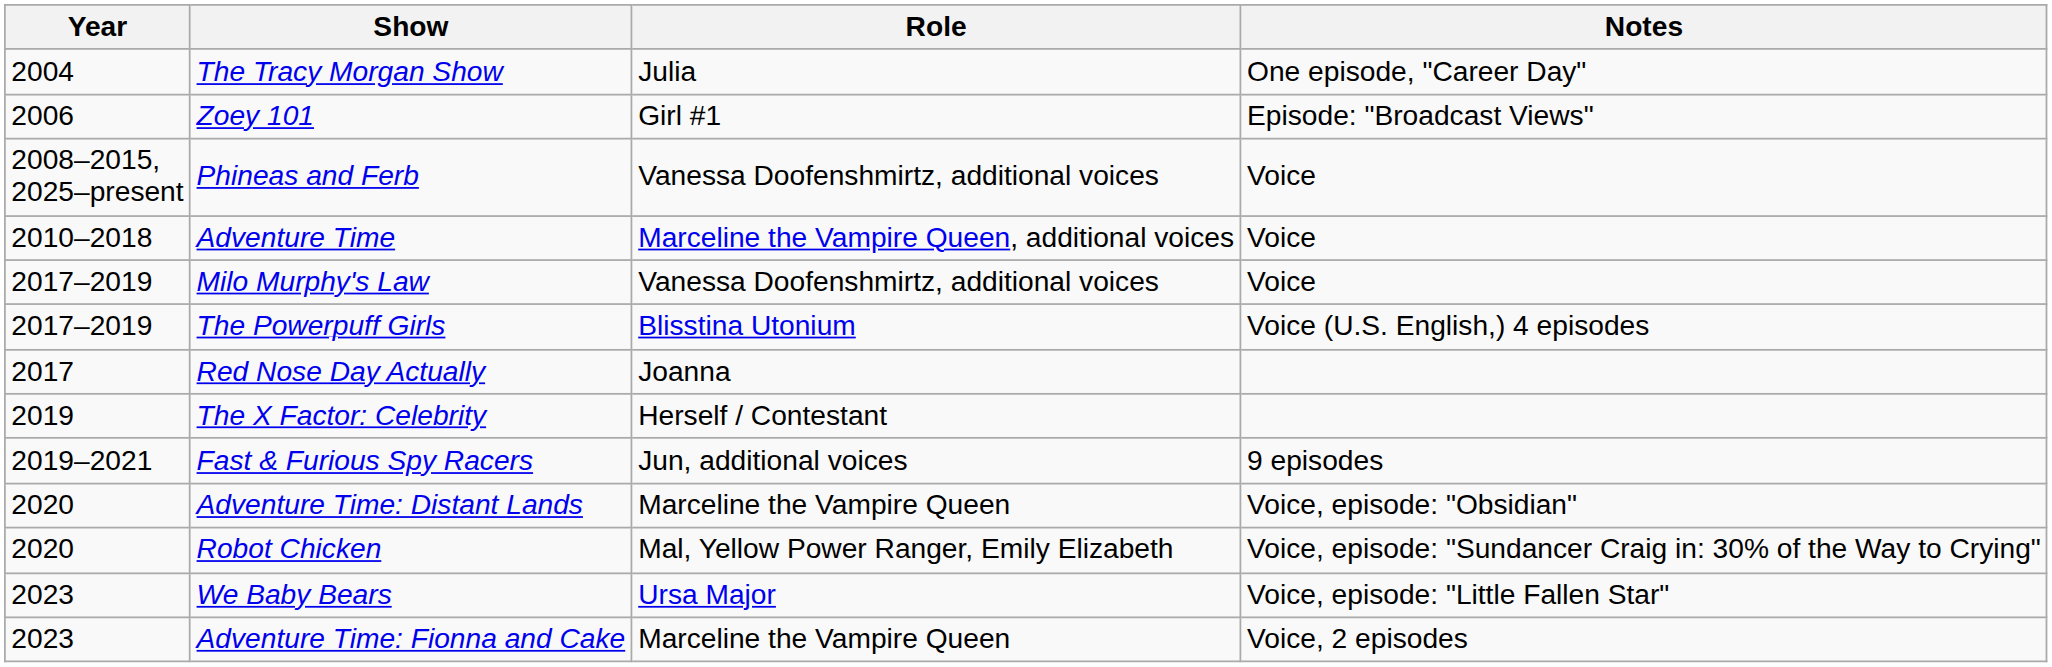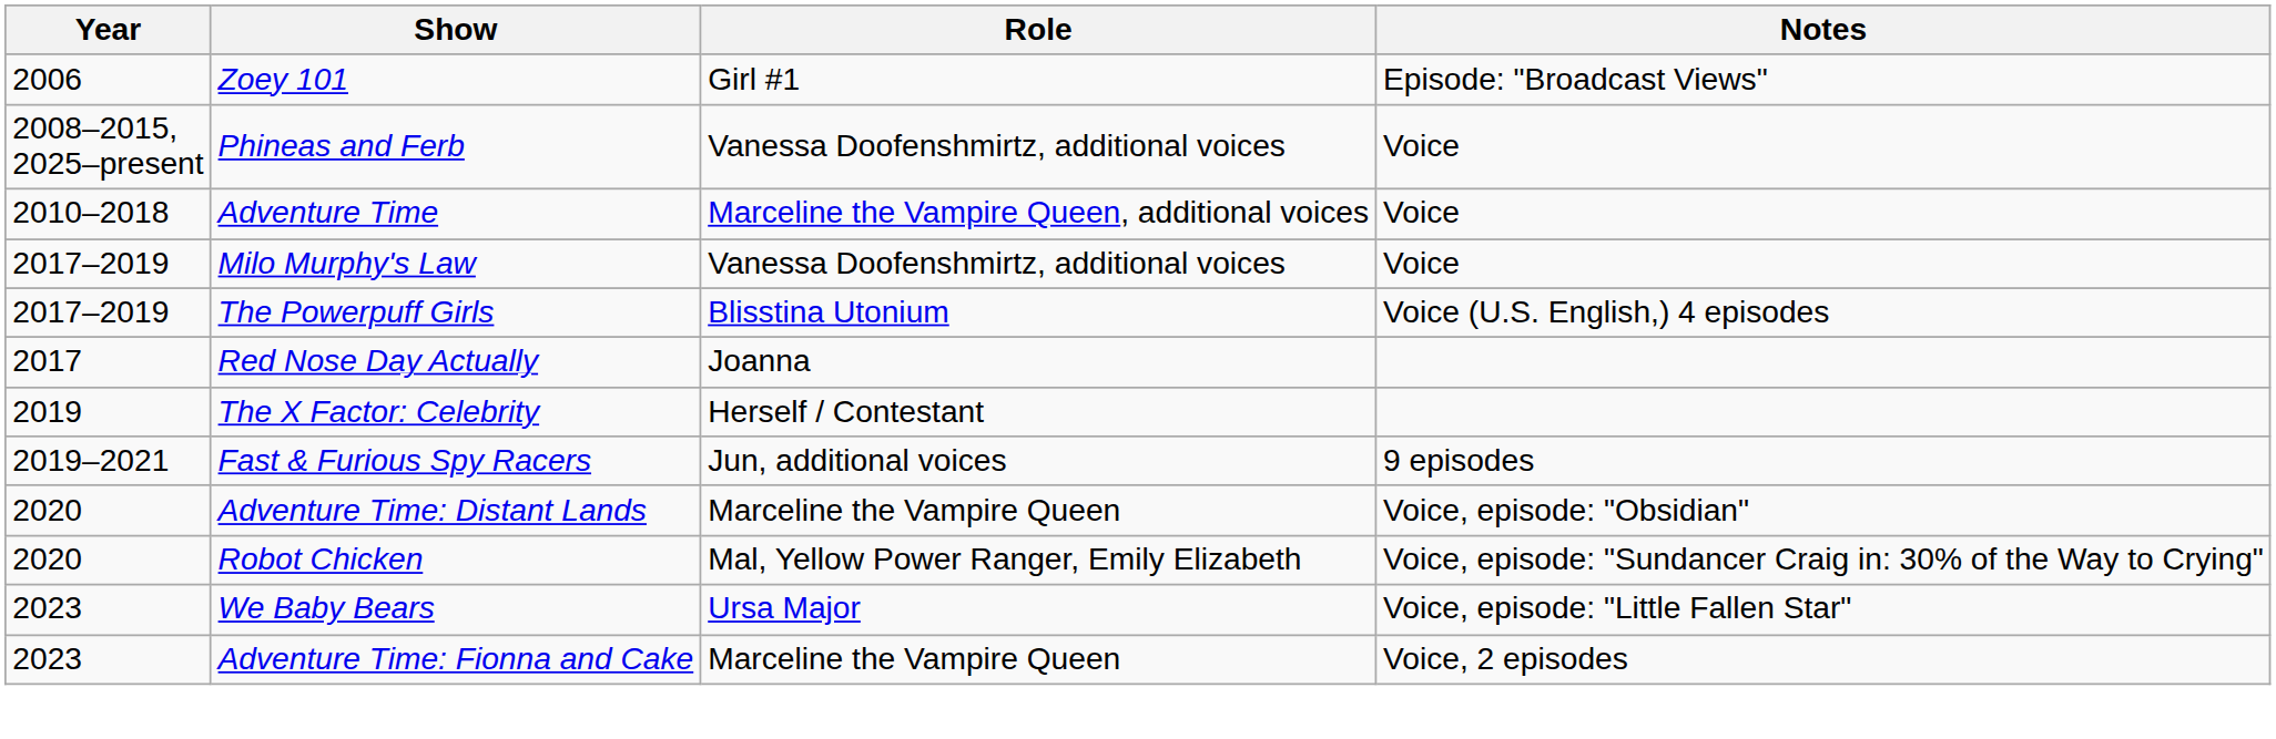- row: 2004 | The Tracy Morgan Show | Julia | One episode, "Career Day"
